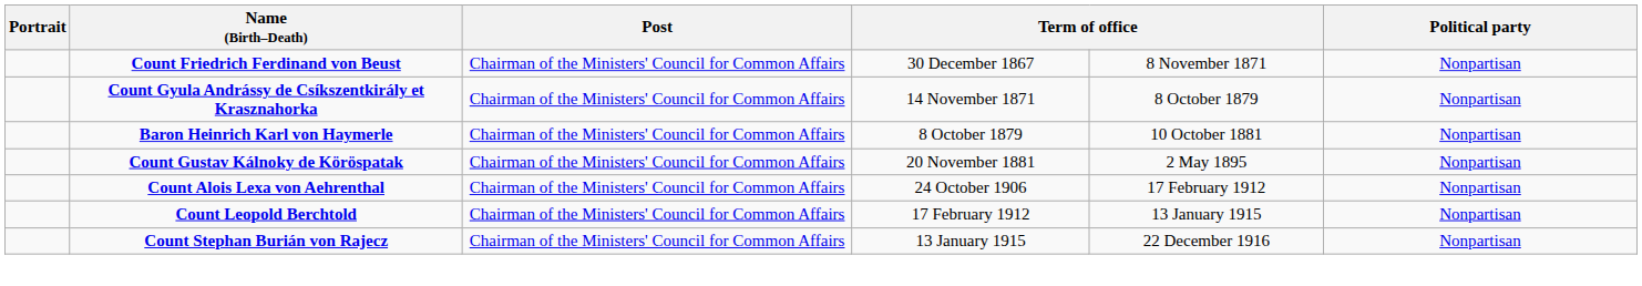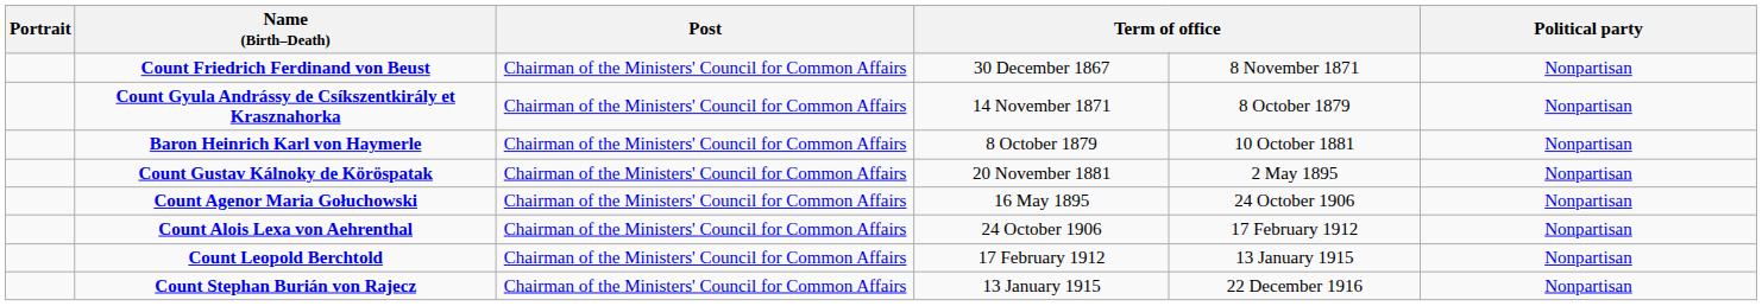+ row: Count Agenor Maria Gołuchowski | Chairman of the Ministers' Council for Common Affairs | 16 May 1895 | 24 October 1906 | Nonpartisan
